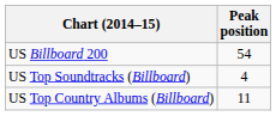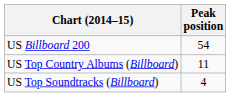rows swapped: US Top Country Albums (Billboard) <-> US Top Soundtracks (Billboard)
